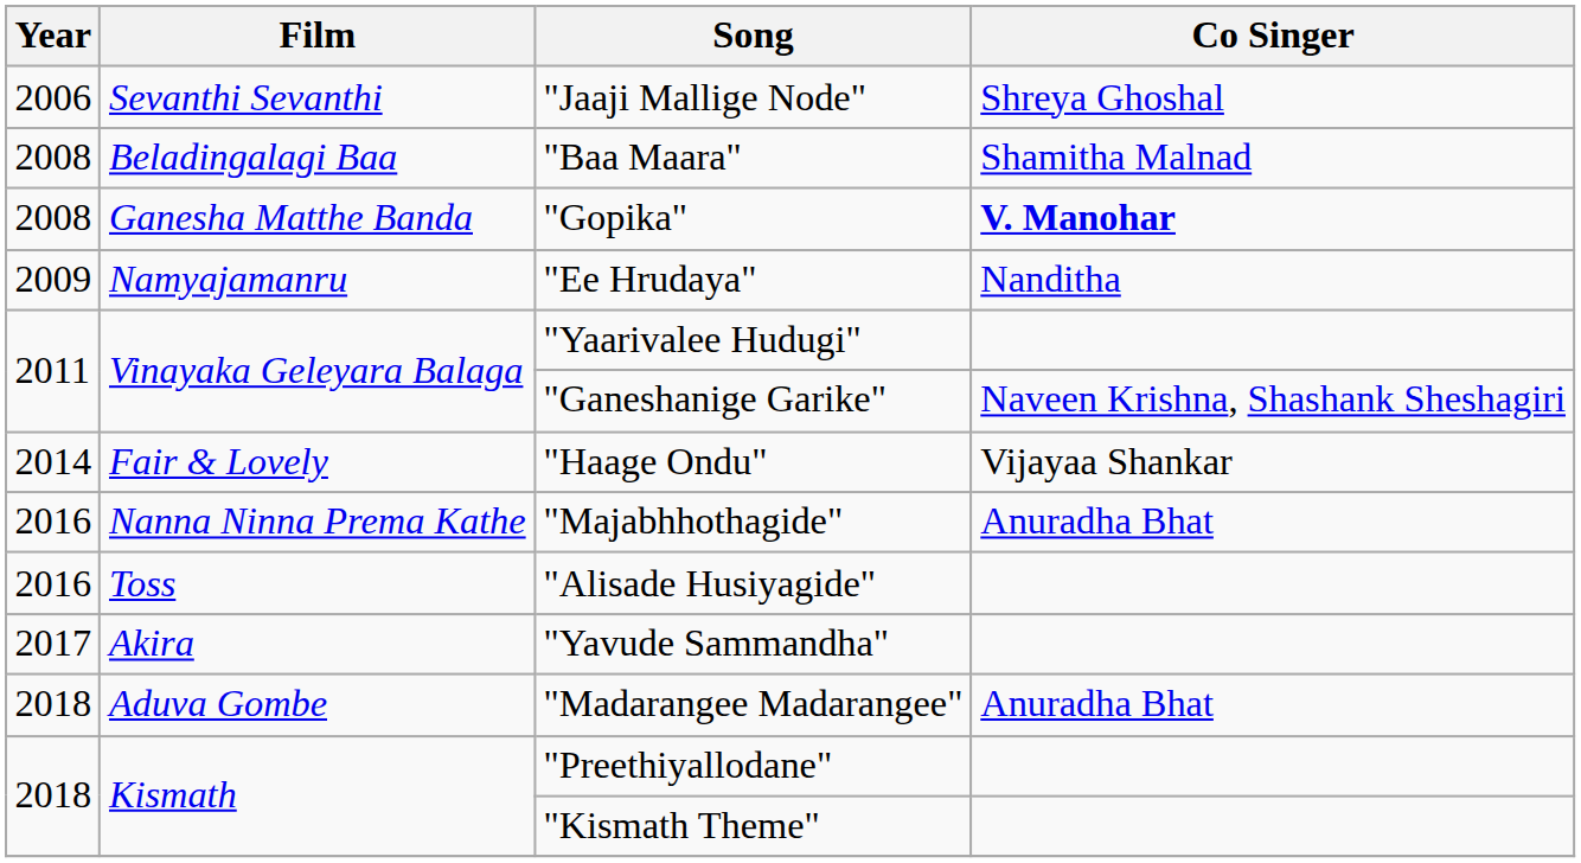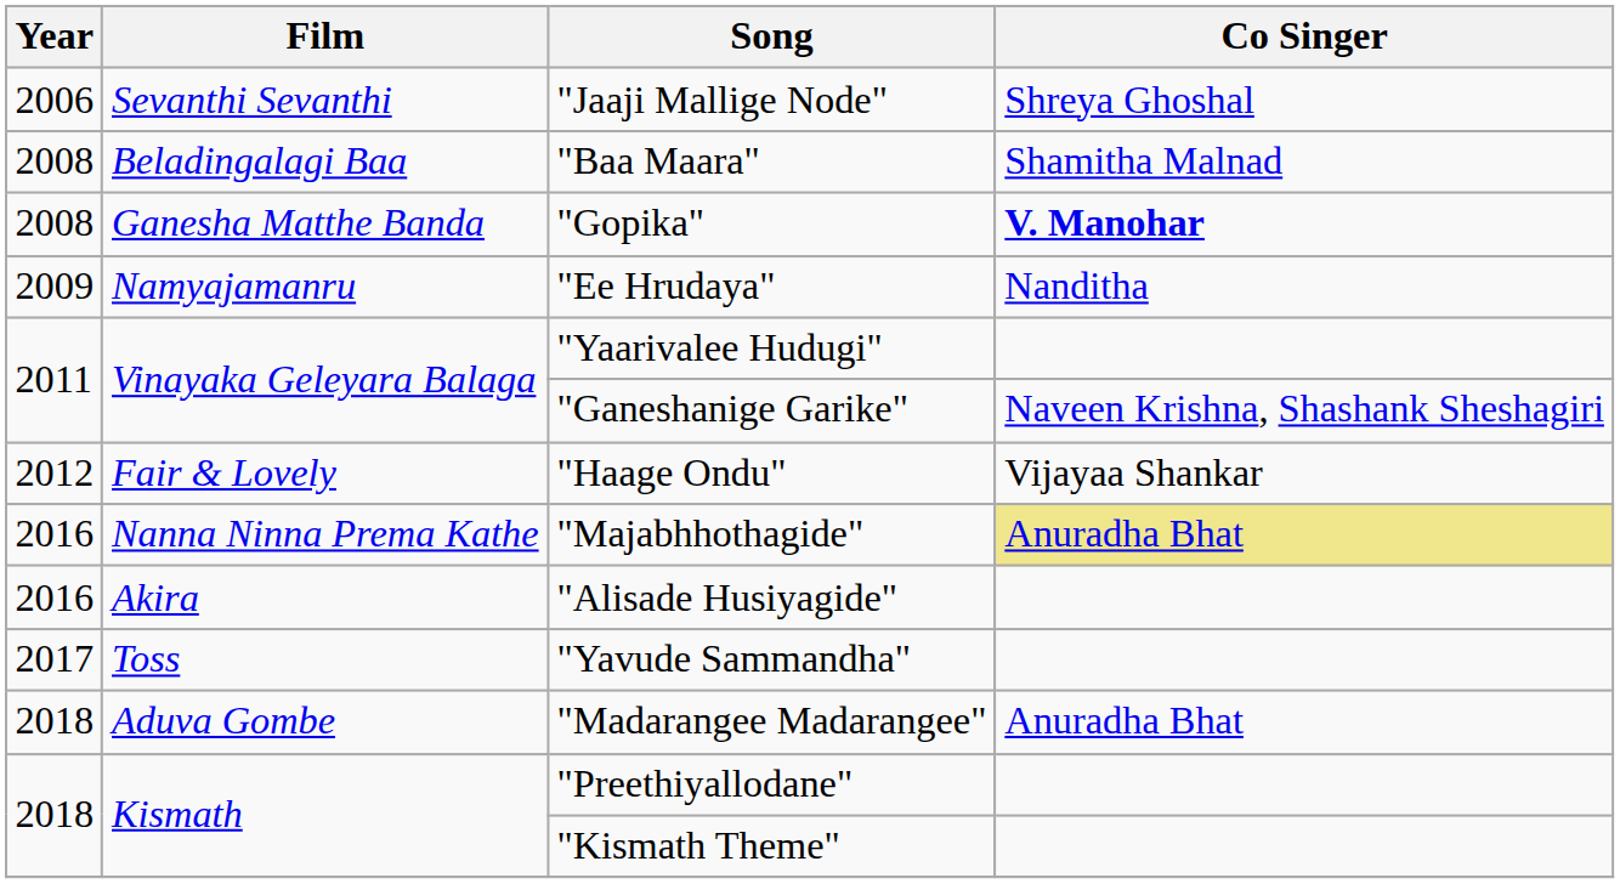"Haage Ondu" | Year: 2014 -> 2012
"Majabhhothagide" | Co Singer: no background -> khaki background
"Alisade Husiyagide" | Film: Toss -> Akira
"Yavude Sammandha" | Film: Akira -> Toss
